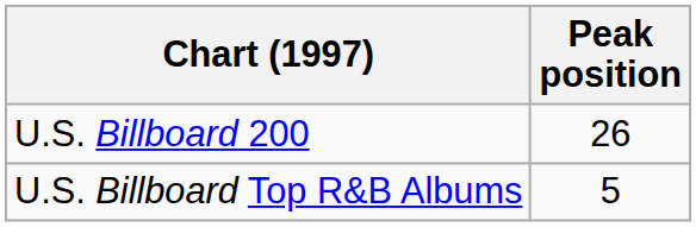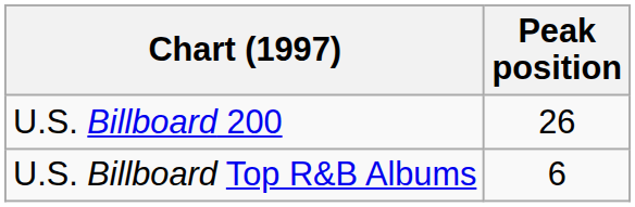U.S. Billboard Top R&B Albums | Peak position: 5 -> 6
